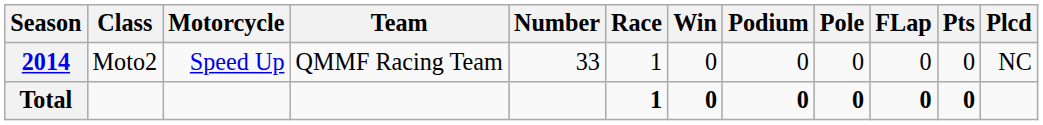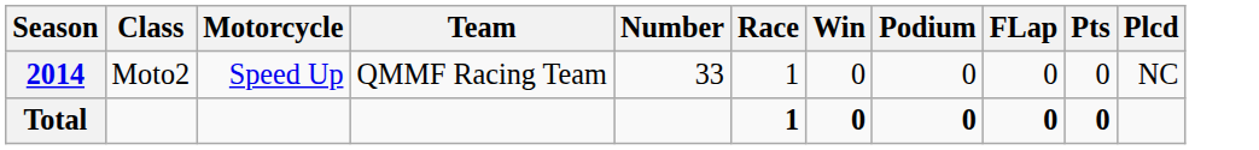- column: Pole | 0 | 0
